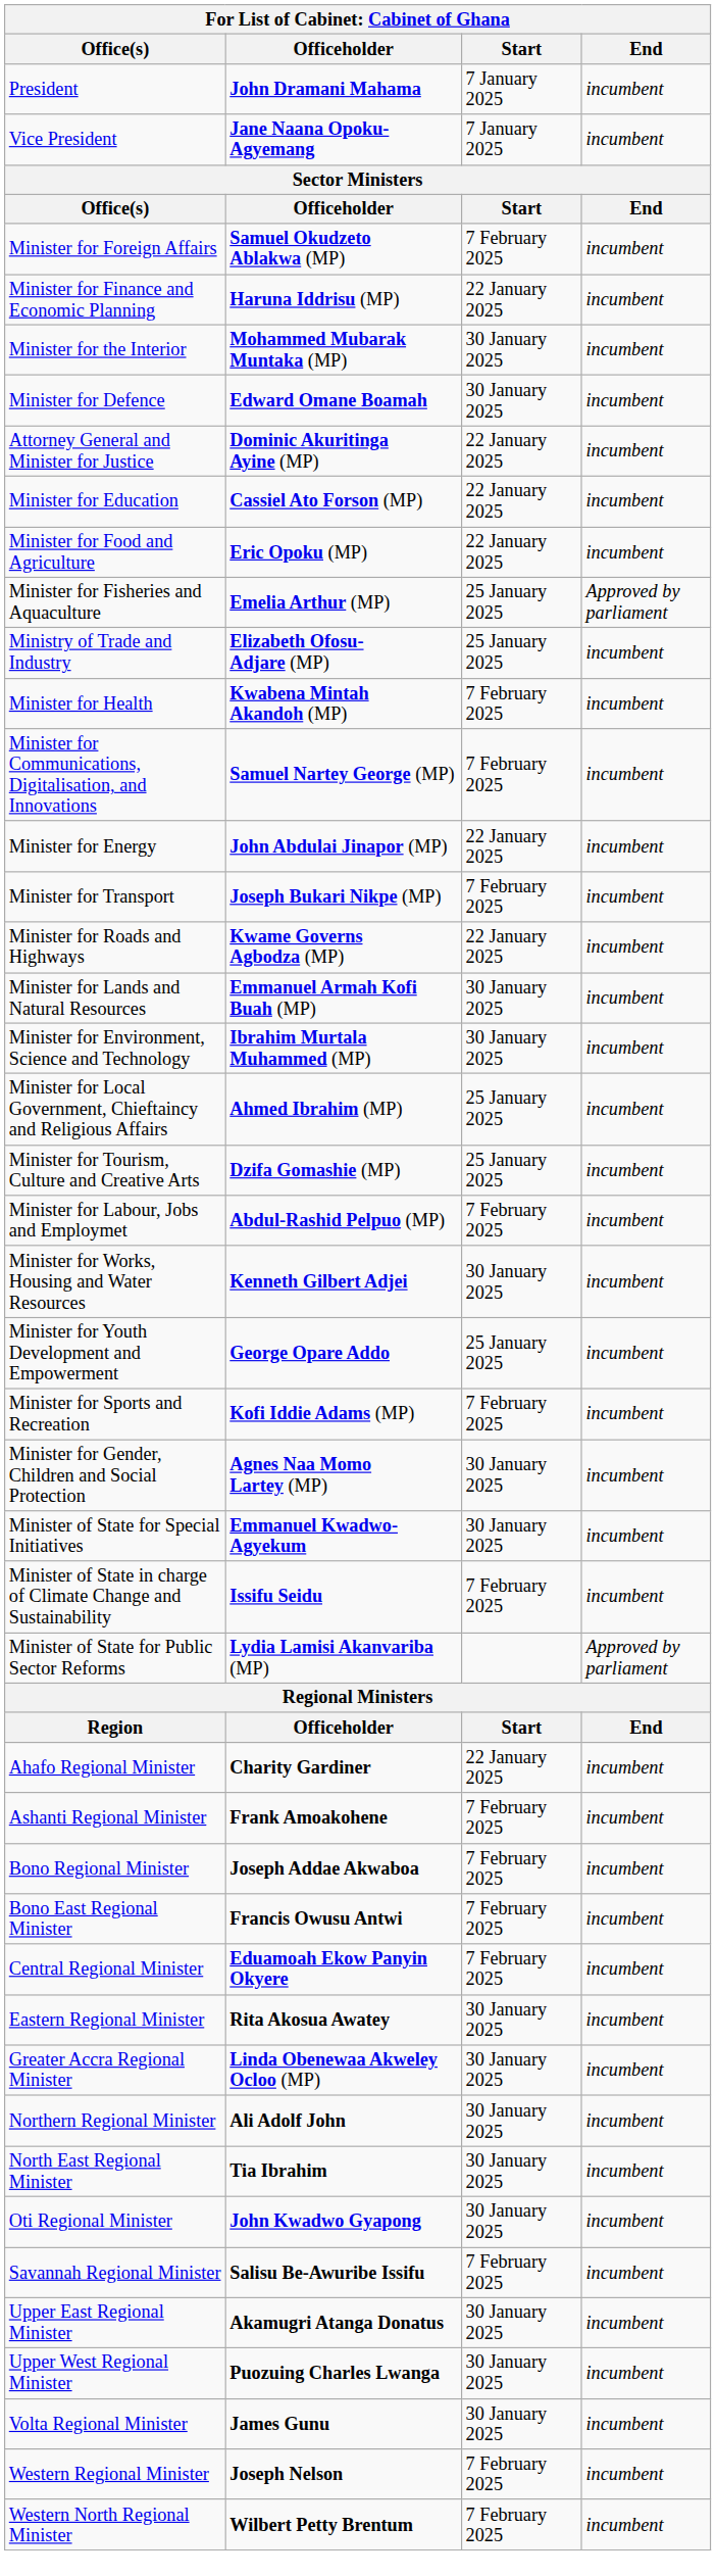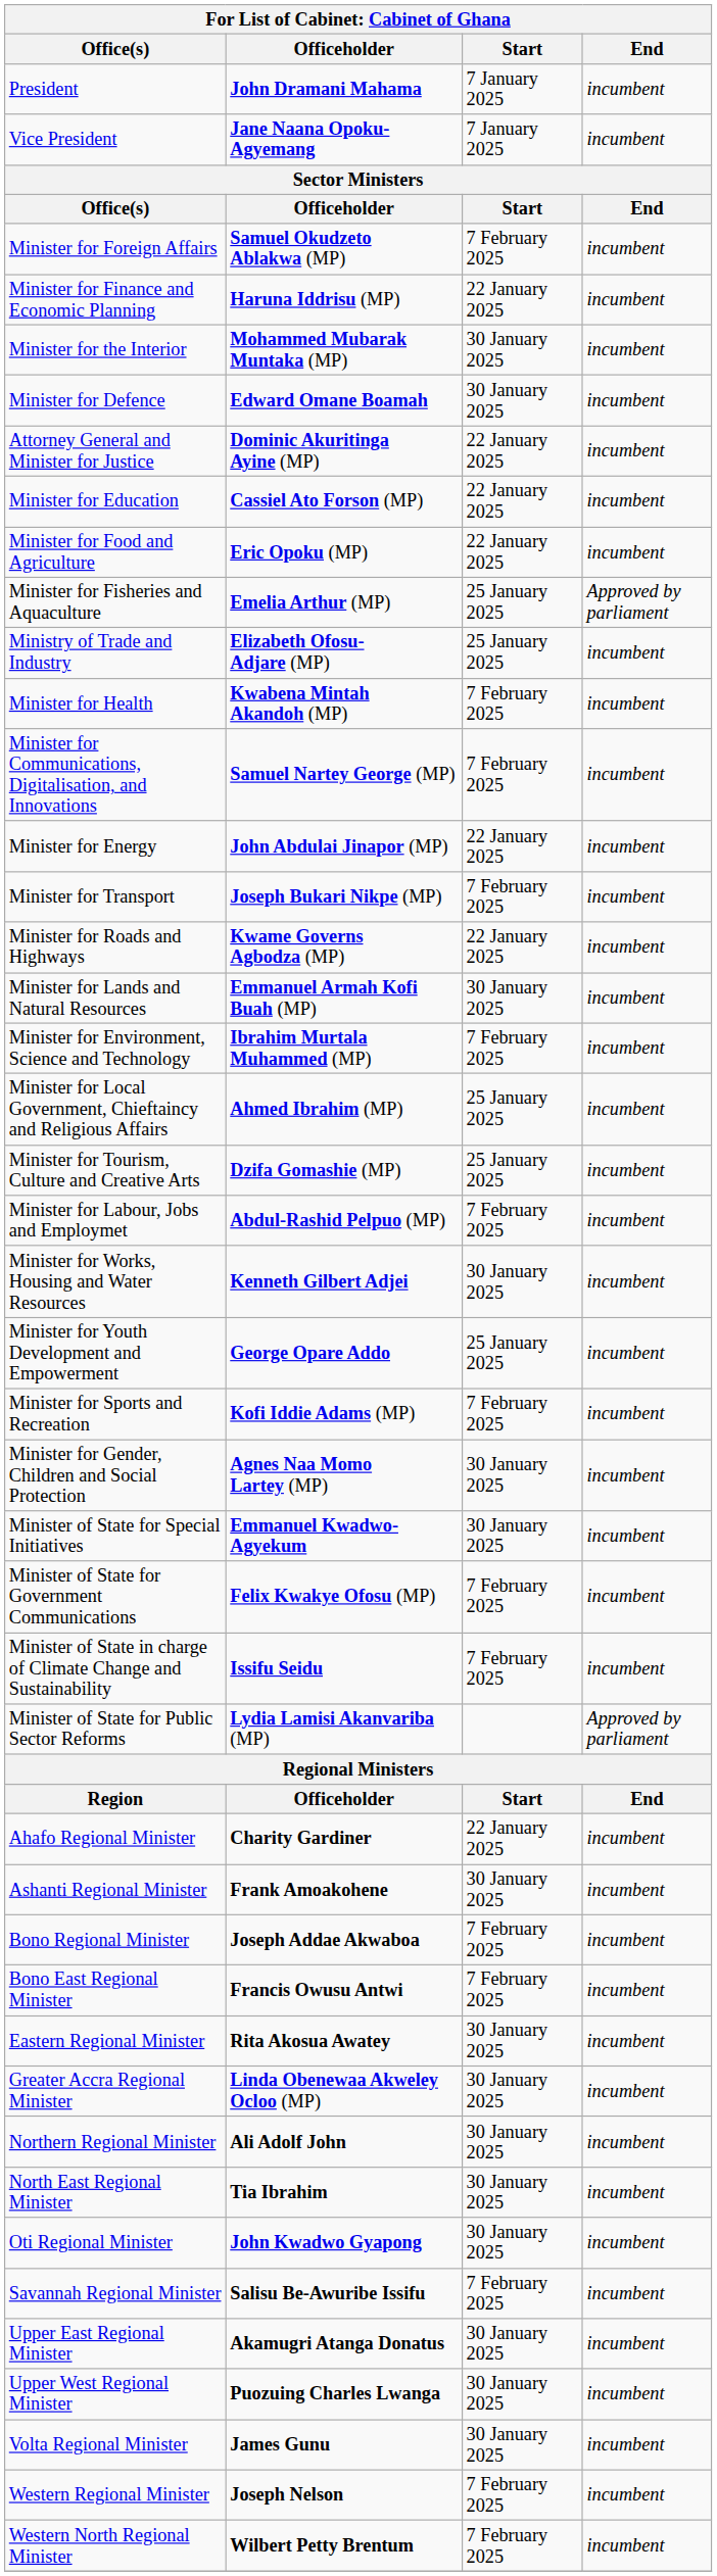Minister for Environment, Science and Technology | Start: 30 January 2025 -> 7 February 2025
+ row: Minister of State for Government Communications | Felix Kwakye Ofosu (MP) | 7 February 2025 | incumbent
Ashanti Regional Minister | Start: 7 February 2025 -> 30 January 2025
- row: Central Regional Minister | Eduamoah Ekow Panyin Okyere | 7 February 2025 | incumbent
